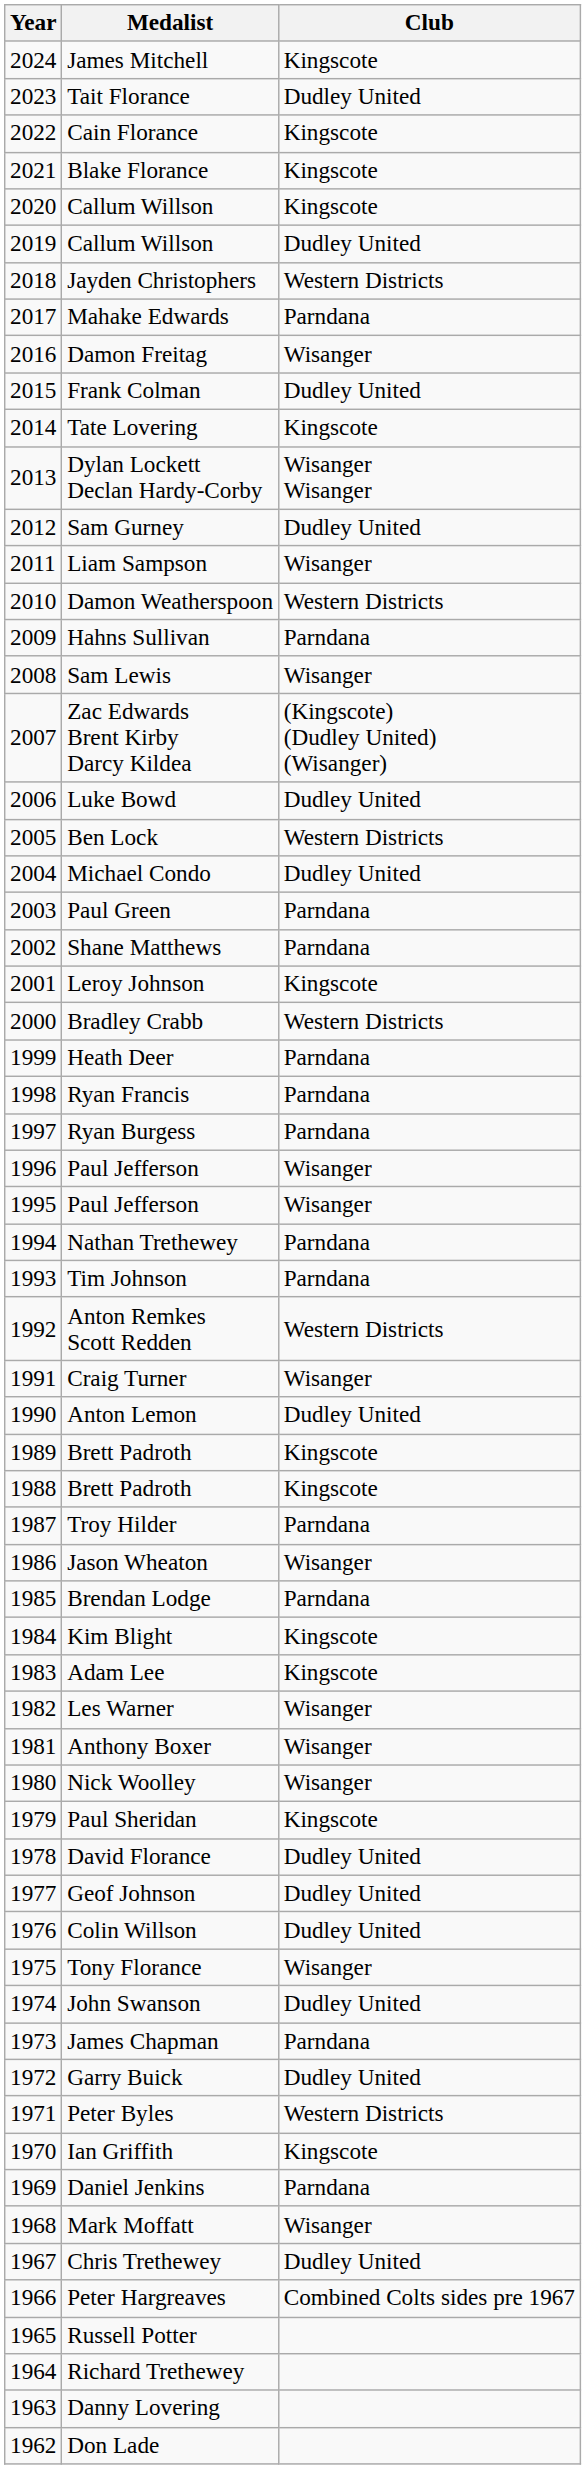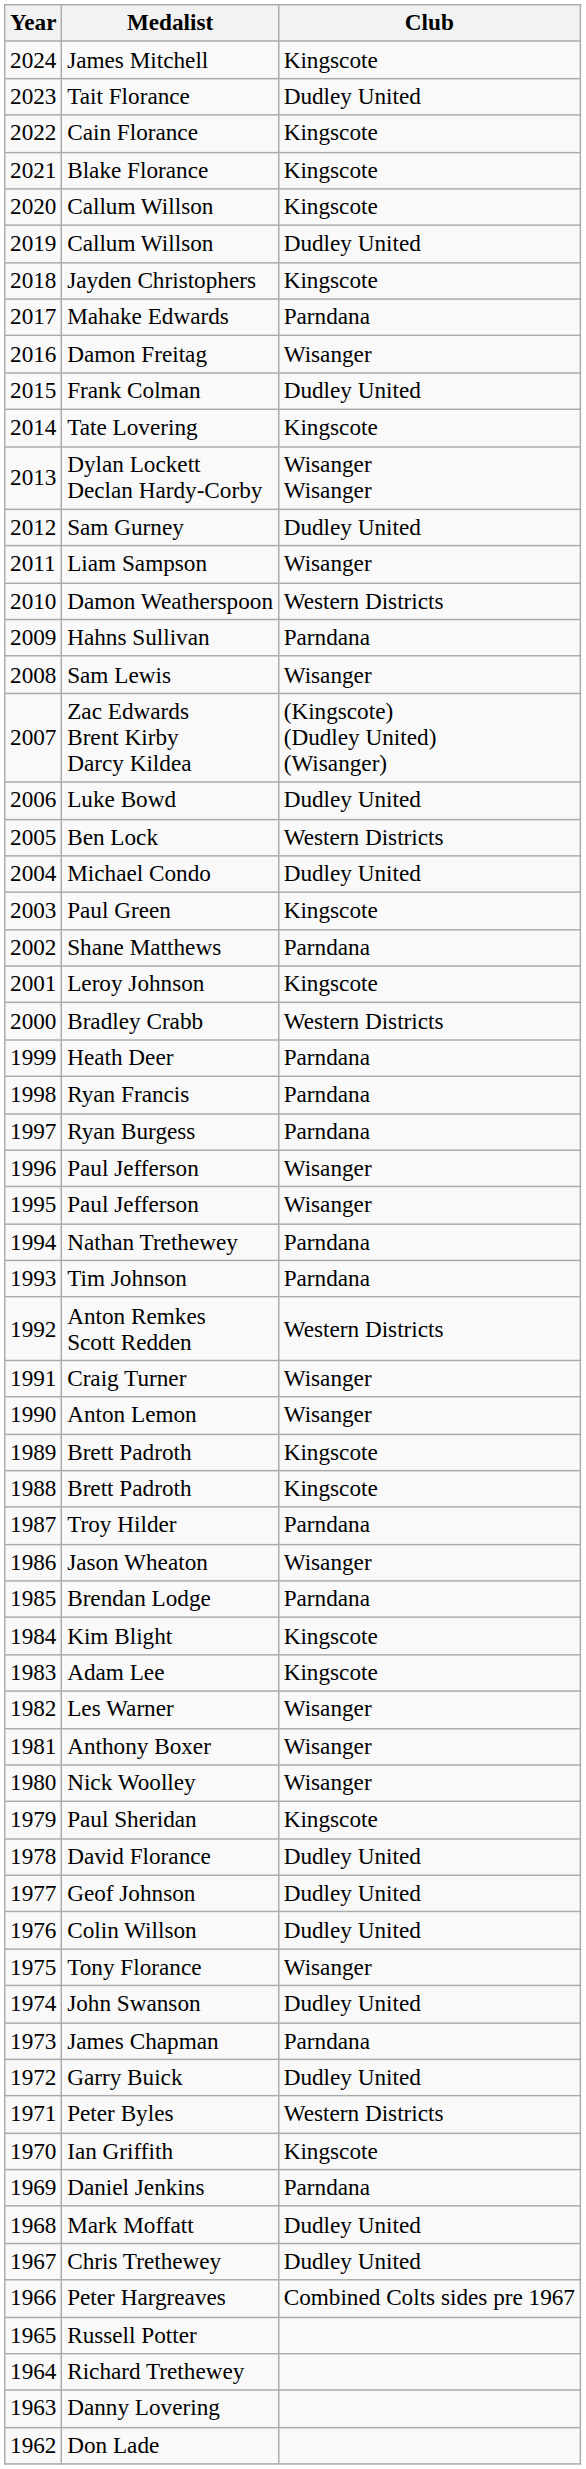Jayden Christophers | Club: Western Districts -> Kingscote
Paul Green | Club: Parndana -> Kingscote
Anton Lemon | Club: Dudley United -> Wisanger
Mark Moffatt | Club: Wisanger -> Dudley United
